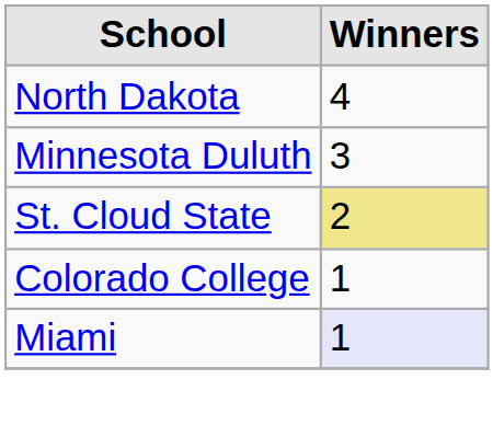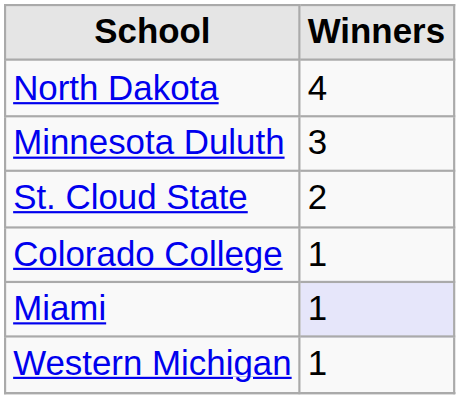St. Cloud State | Winners: khaki background -> no background
+ row: Western Michigan | 1
